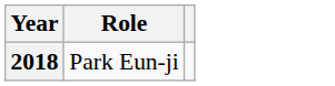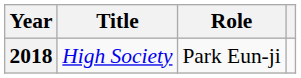+ column: Title | High Society
